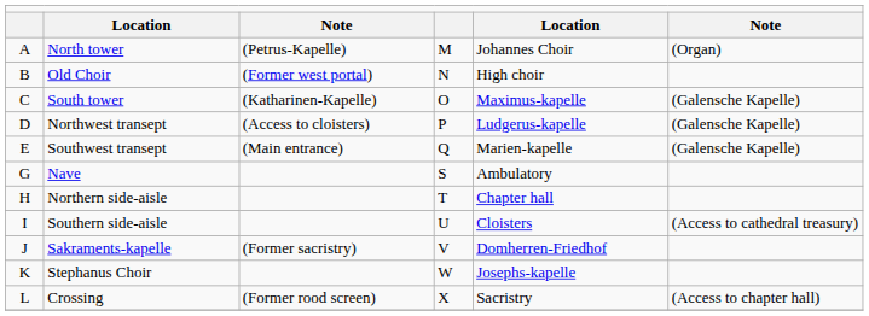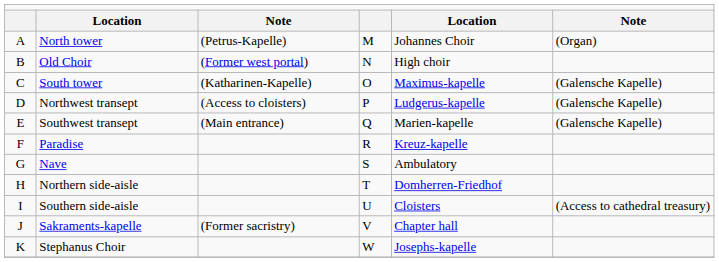+ row: F | Paradise | R | Kreuz-kapelle
Northern side-aisle | column 5: Chapter hall -> Domherren-Friedhof
Sakraments-kapelle | column 5: Domherren-Friedhof -> Chapter hall
- row: L | Crossing | (Former rood screen) | X | Sacristry | (Access to chapter hall)
